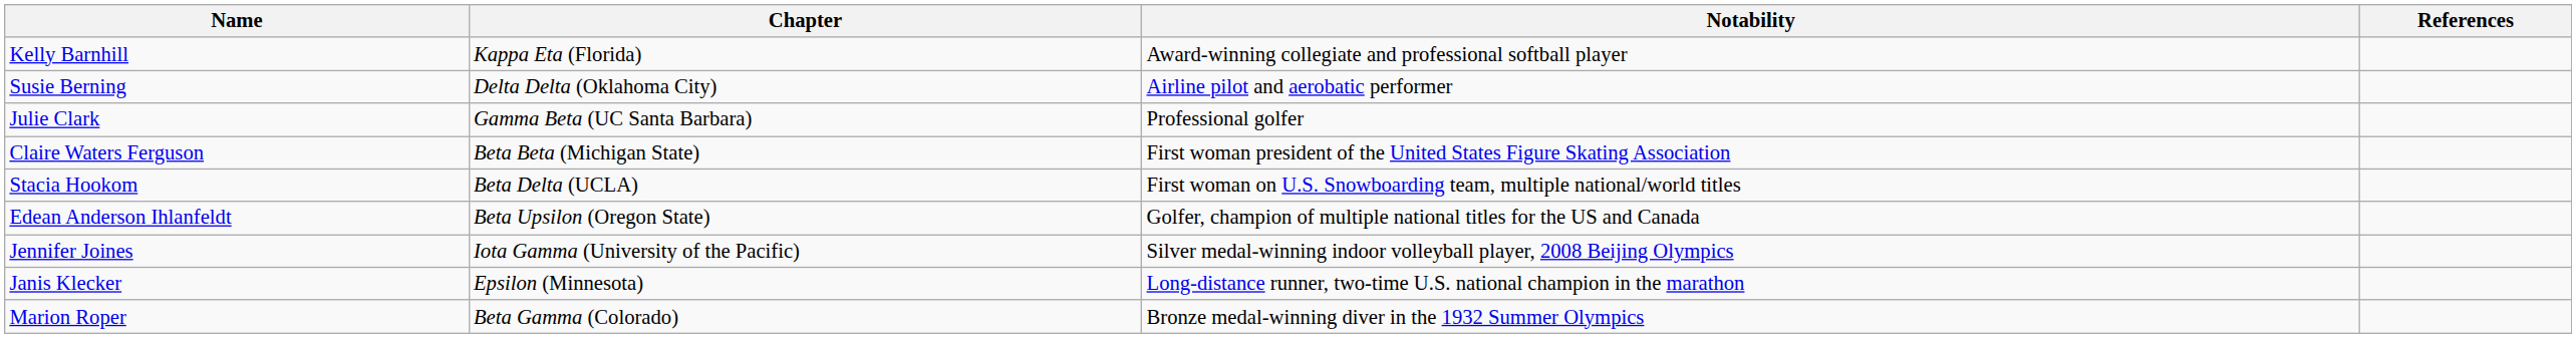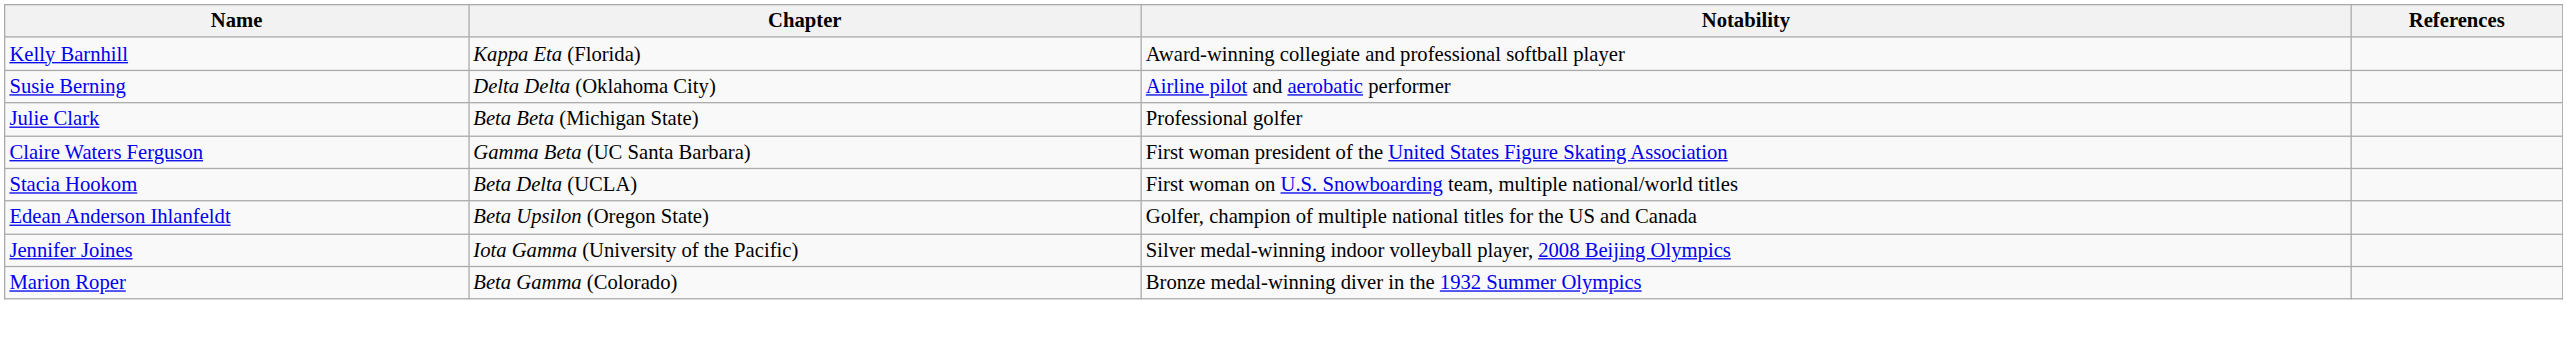Julie Clark | Chapter: Gamma Beta (UC Santa Barbara) -> Beta Beta (Michigan State)
Claire Waters Ferguson | Chapter: Beta Beta (Michigan State) -> Gamma Beta (UC Santa Barbara)
- row: Janis Klecker | Epsilon (Minnesota) | Long-distance runner, two-time U.S. national champion in the marathon
